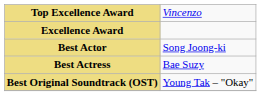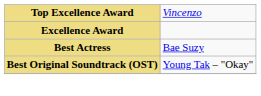- row: Best Actor | Song Joong-ki
